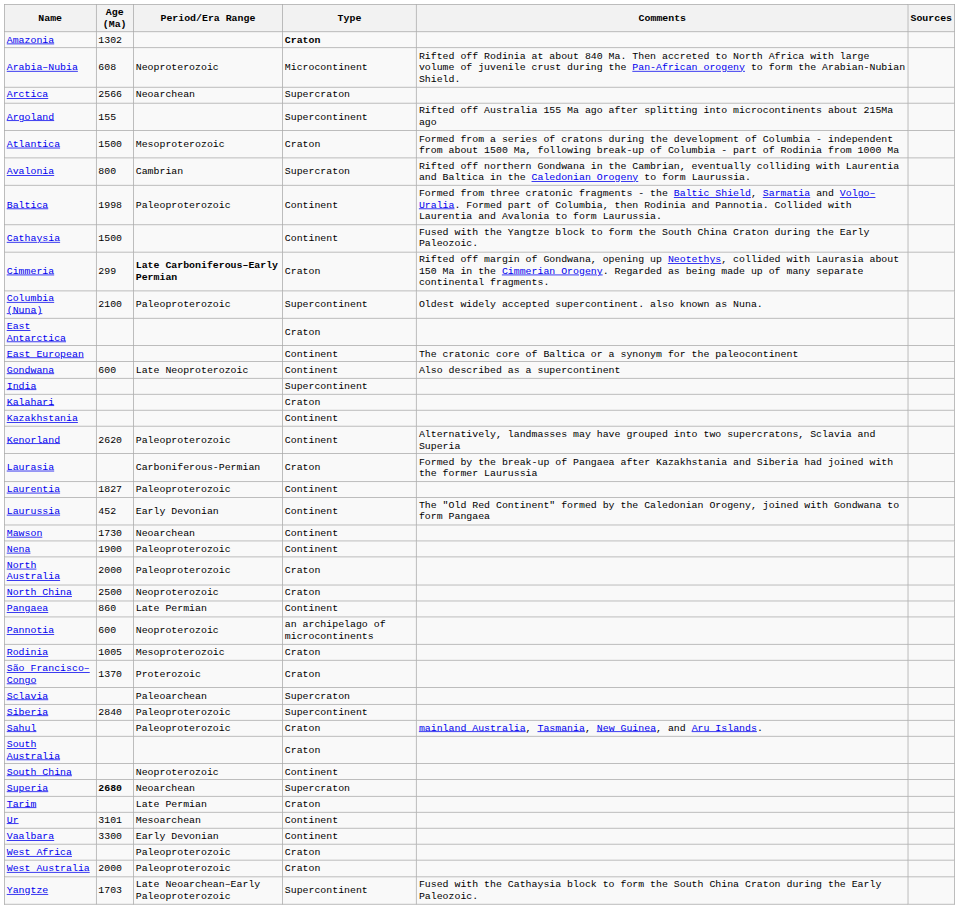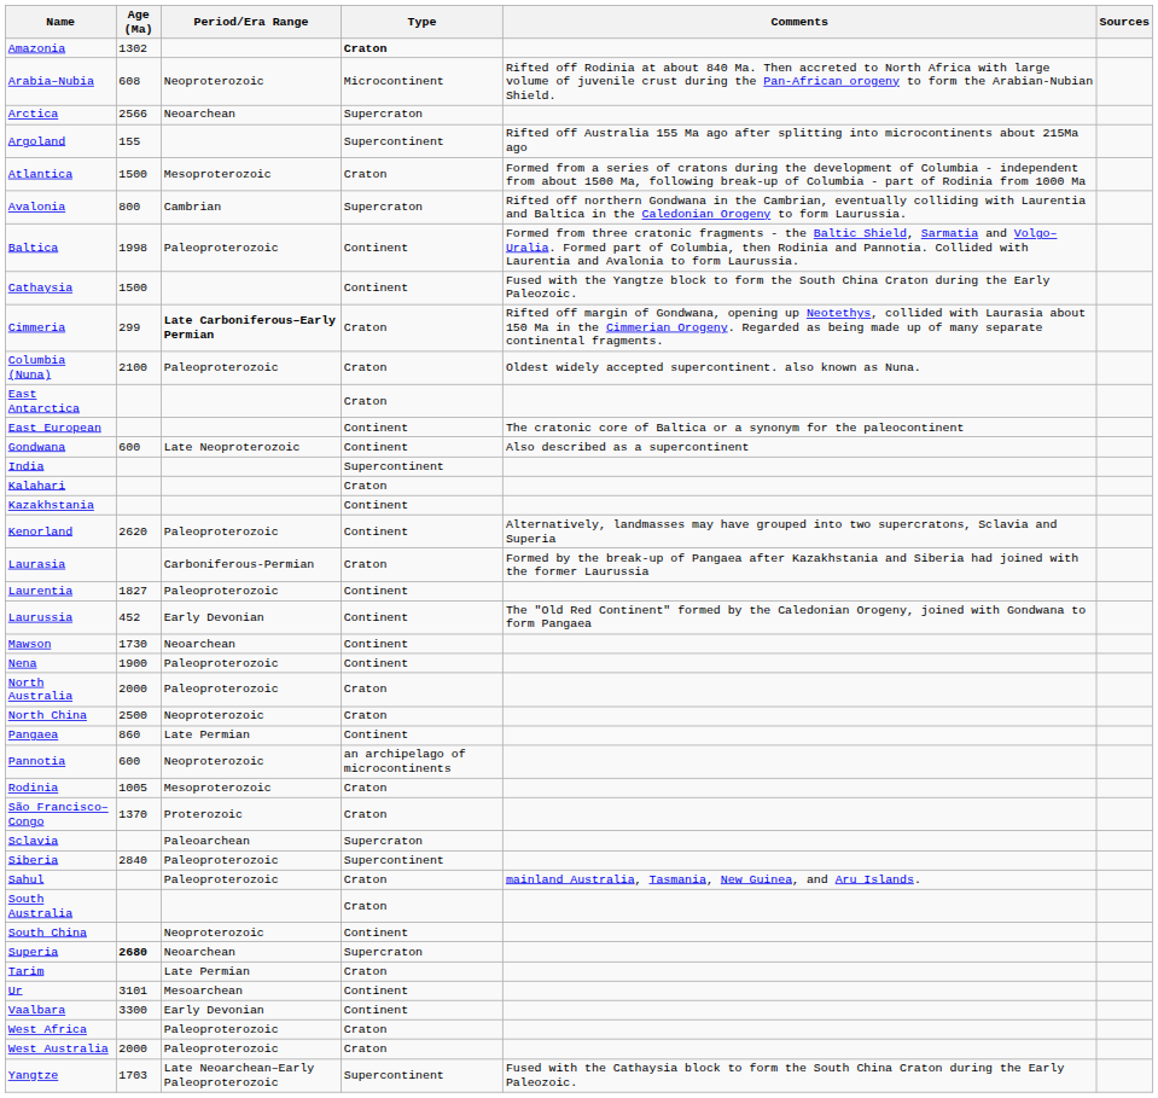Columbia (Nuna) | Type: Supercontinent -> Craton
